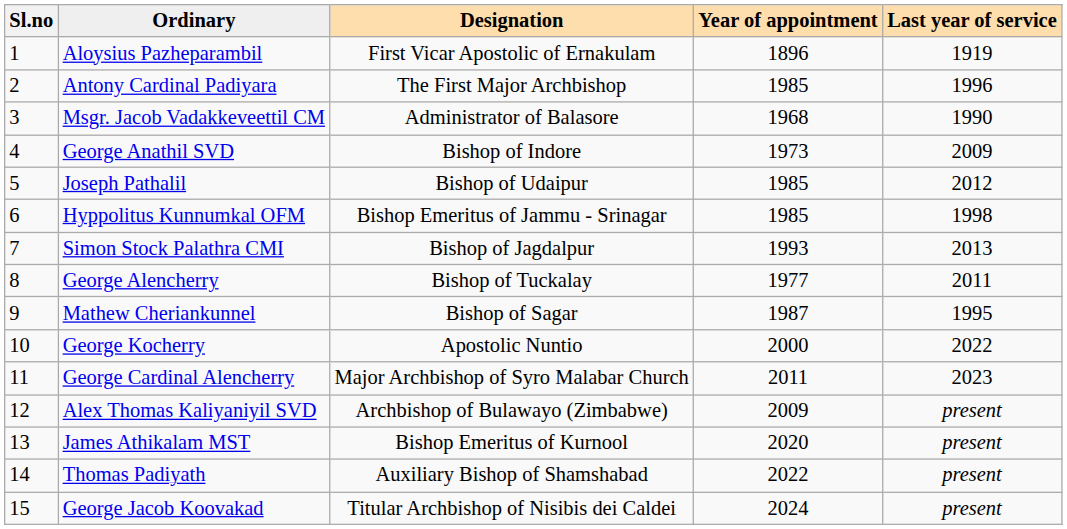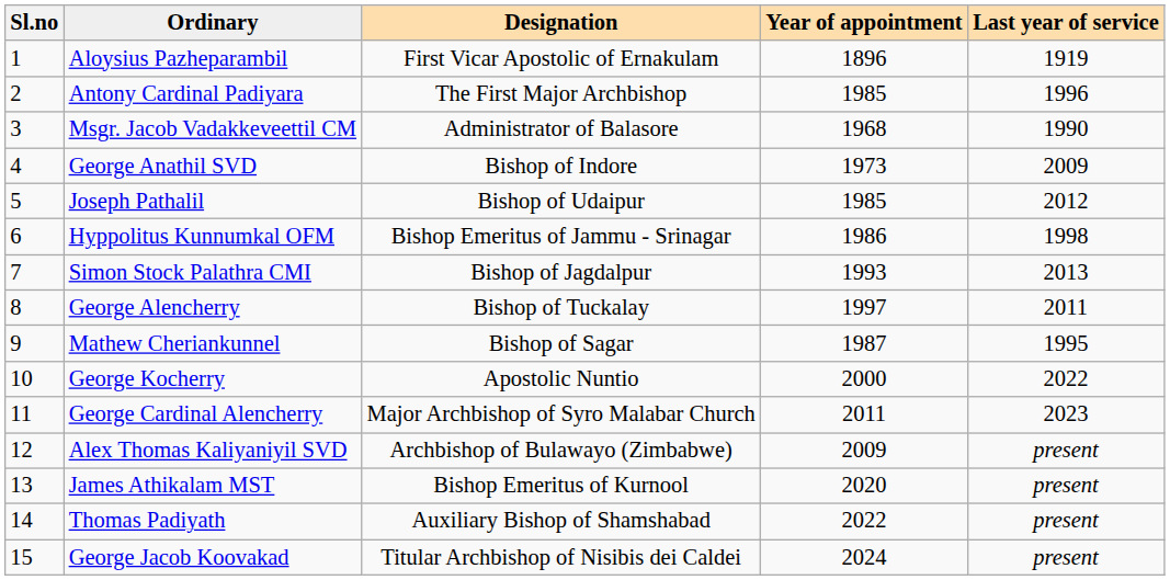Hyppolitus Kunnumkal OFM | Year of appointment: 1985 -> 1986
George Alencherry | Year of appointment: 1977 -> 1997
